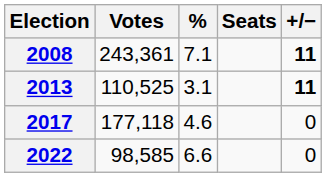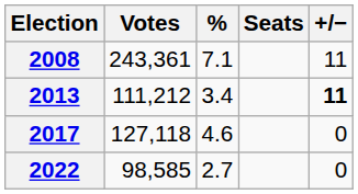2008 | +/−: bold -> normal
2013 | Votes: 110,525 -> 111,212
2013 | %: 3.1 -> 3.4
2017 | Votes: 177,118 -> 127,118
2022 | %: 6.6 -> 2.7
